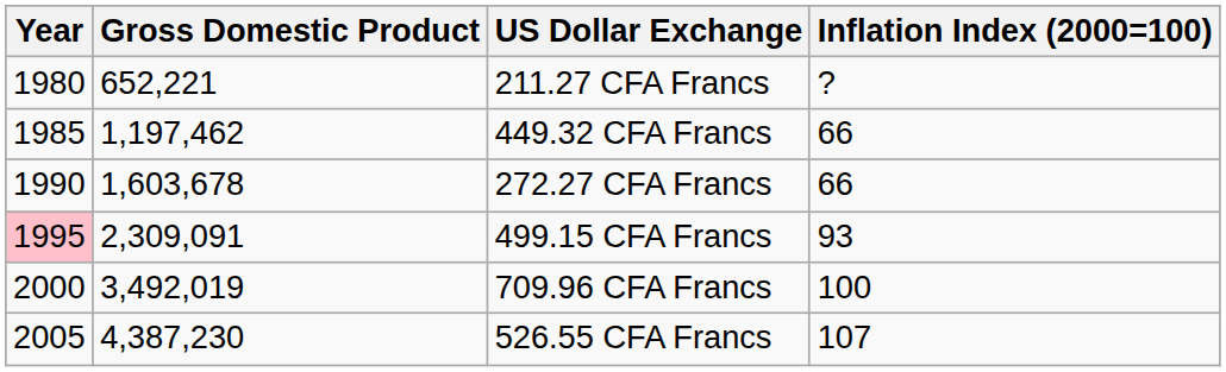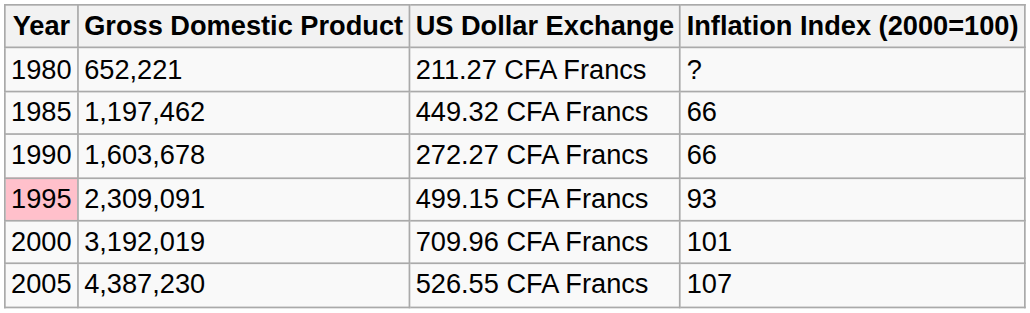709.96 CFA Francs | Gross Domestic Product: 3,492,019 -> 3,192,019
709.96 CFA Francs | Inflation Index (2000=100): 100 -> 101
